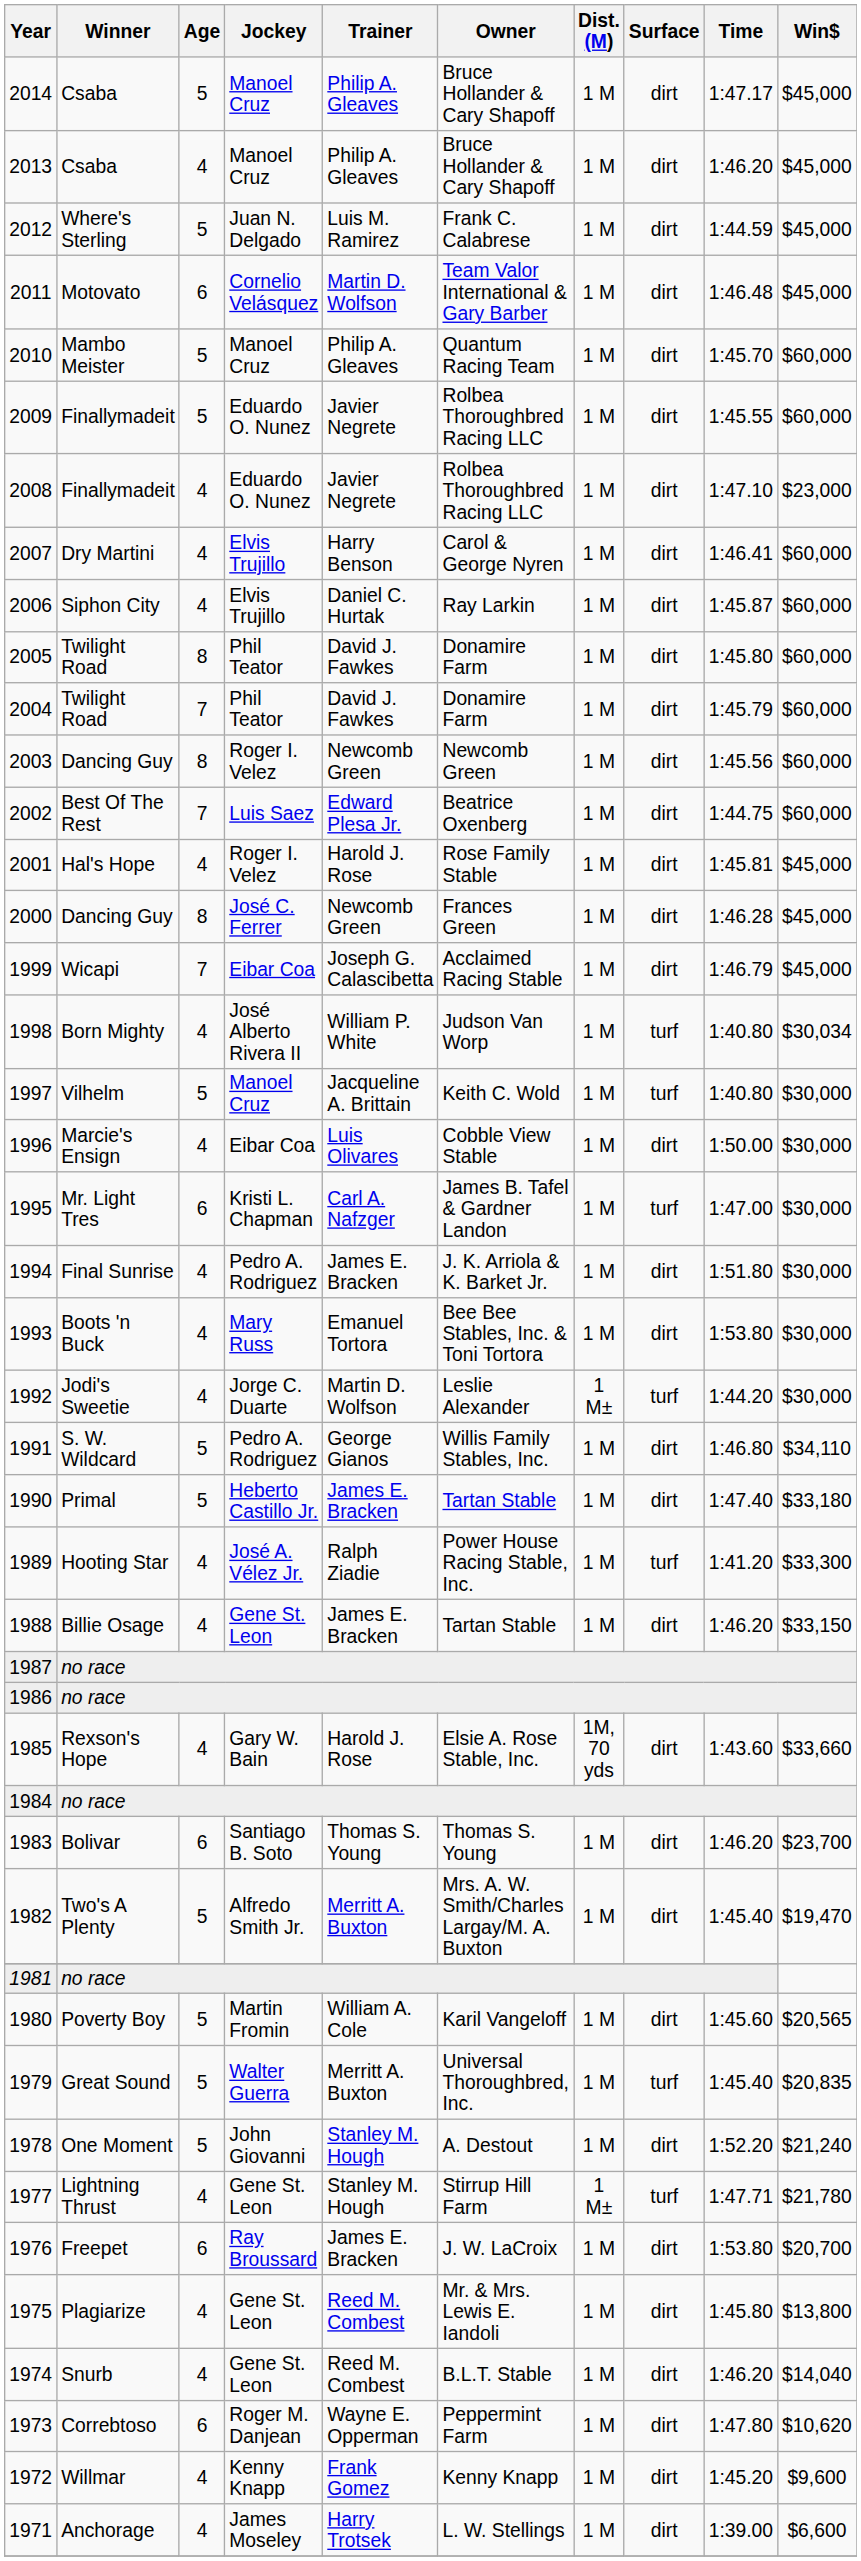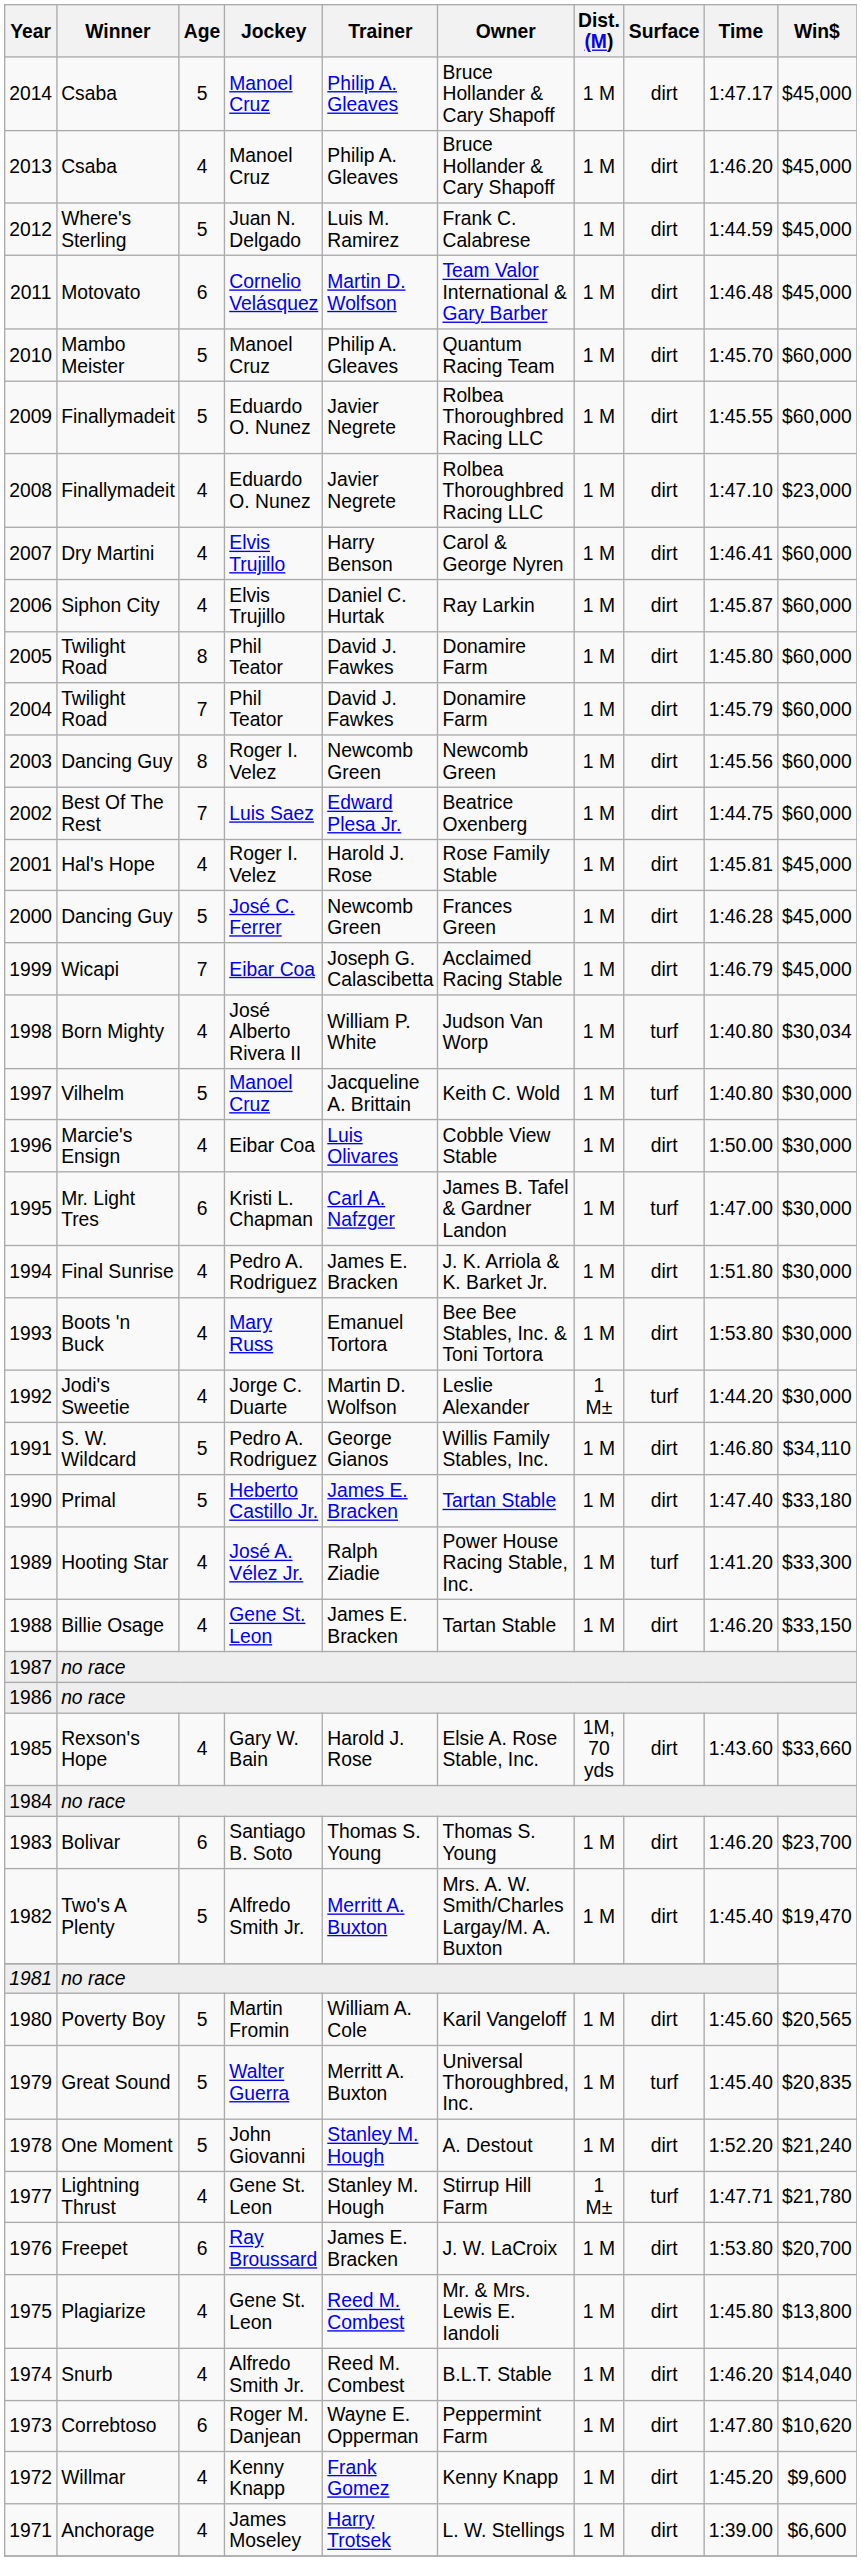2000 | Age: 8 -> 5
1974 | Jockey: Gene St. Leon -> Alfredo Smith Jr.
